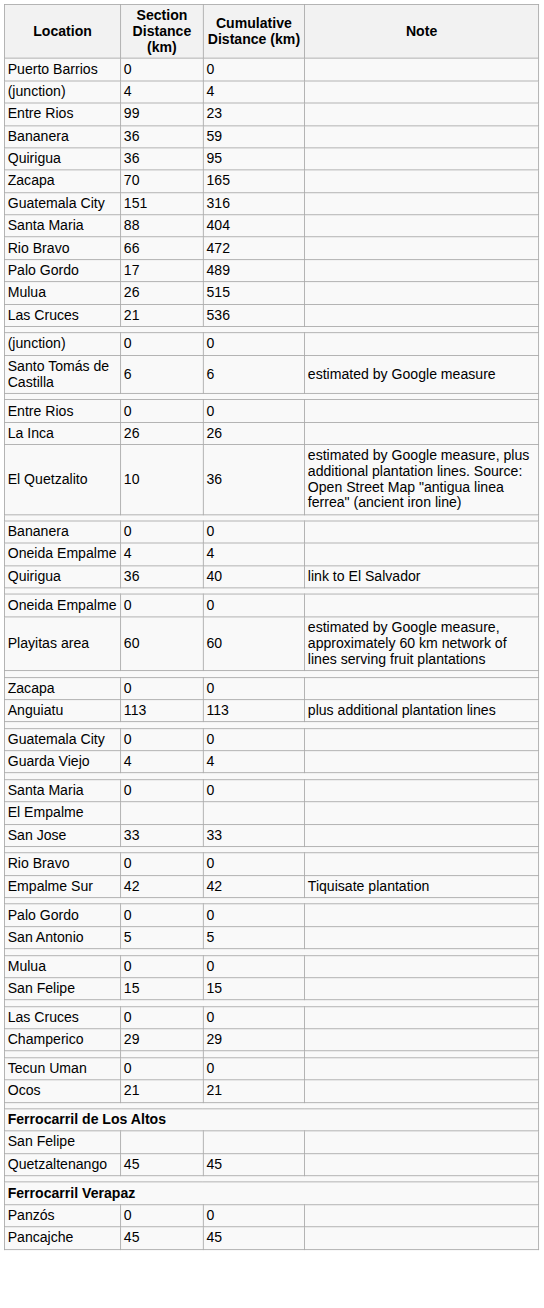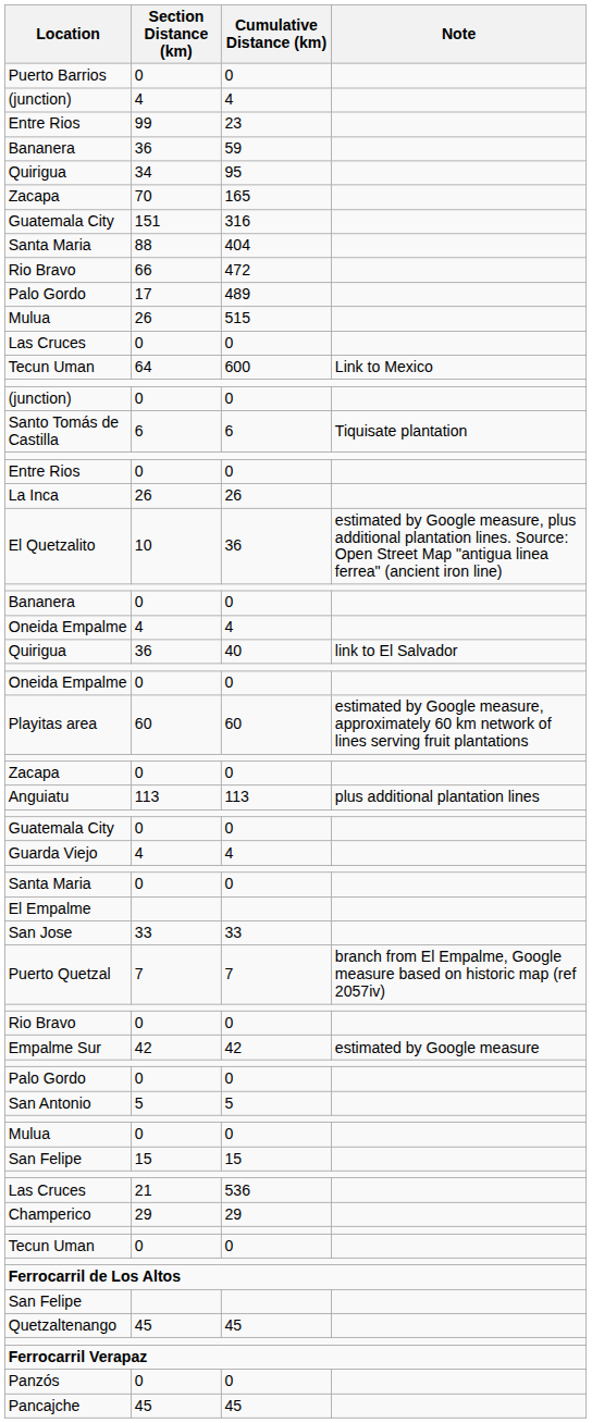Quirigua / 95 | Section Distance (km): 36 -> 34
rows swapped: Las Cruces / 536 <-> Las Cruces / 0
+ row: Tecun Uman | 64 | 600 | Link to Mexico
Santo Tomás de Castilla | Note: estimated by Google measure -> Tiquisate plantation
+ row: Puerto Quetzal | 7 | 7 | branch from El Empalme, Google measure based on historic map (ref 2057iv)
Empalme Sur | Note: Tiquisate plantation -> estimated by Google measure
- row: Ocos | 21 | 21
